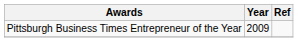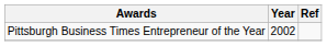Pittsburgh Business Times Entrepreneur of the Year | Year: 2009 -> 2002
